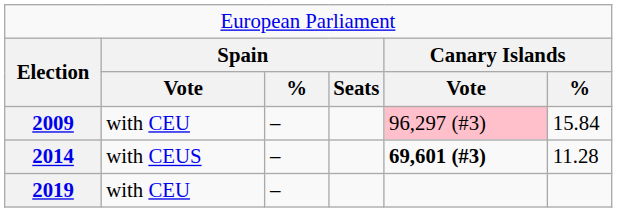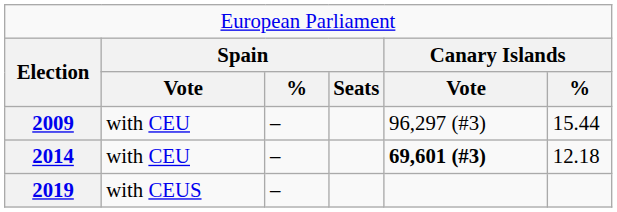2009 | column 5: pink background -> no background
2009 | column 6: 15.84 -> 15.44
2014 | column 2: with CEUS -> with CEU
2014 | column 6: 11.28 -> 12.18
2019 | column 2: with CEU -> with CEUS
